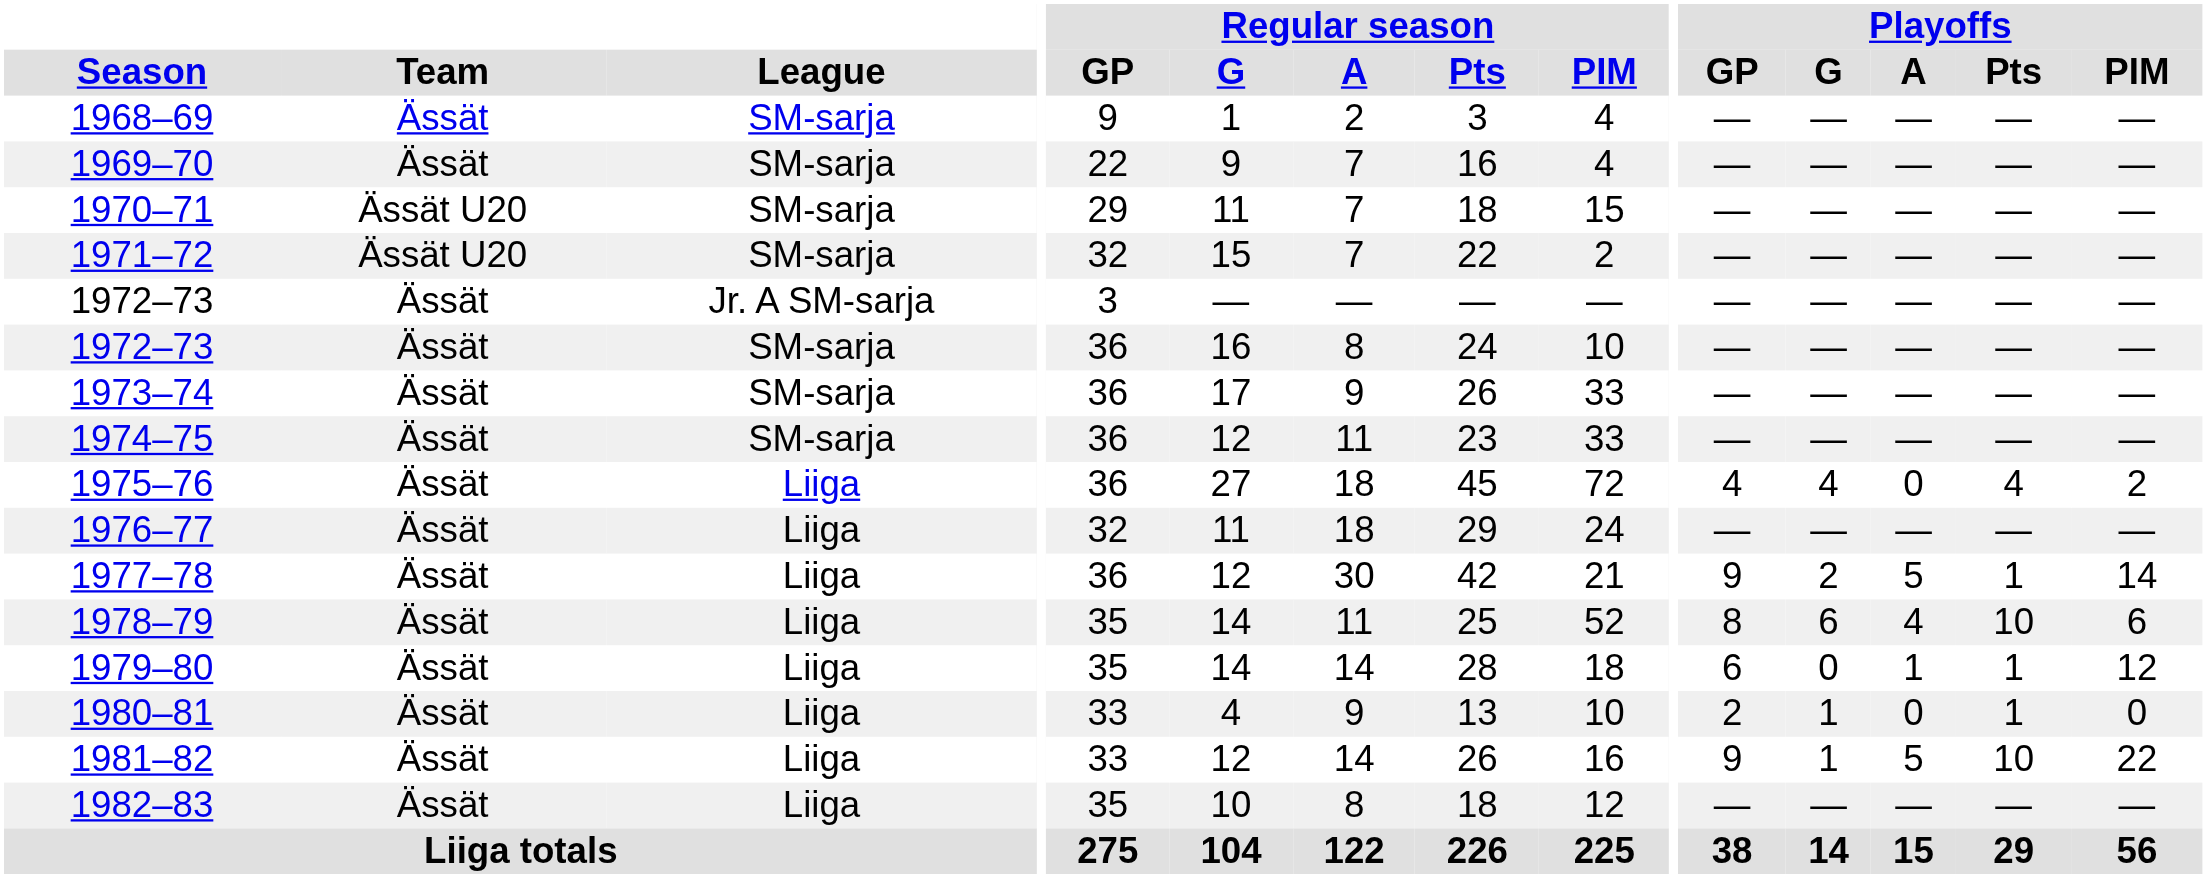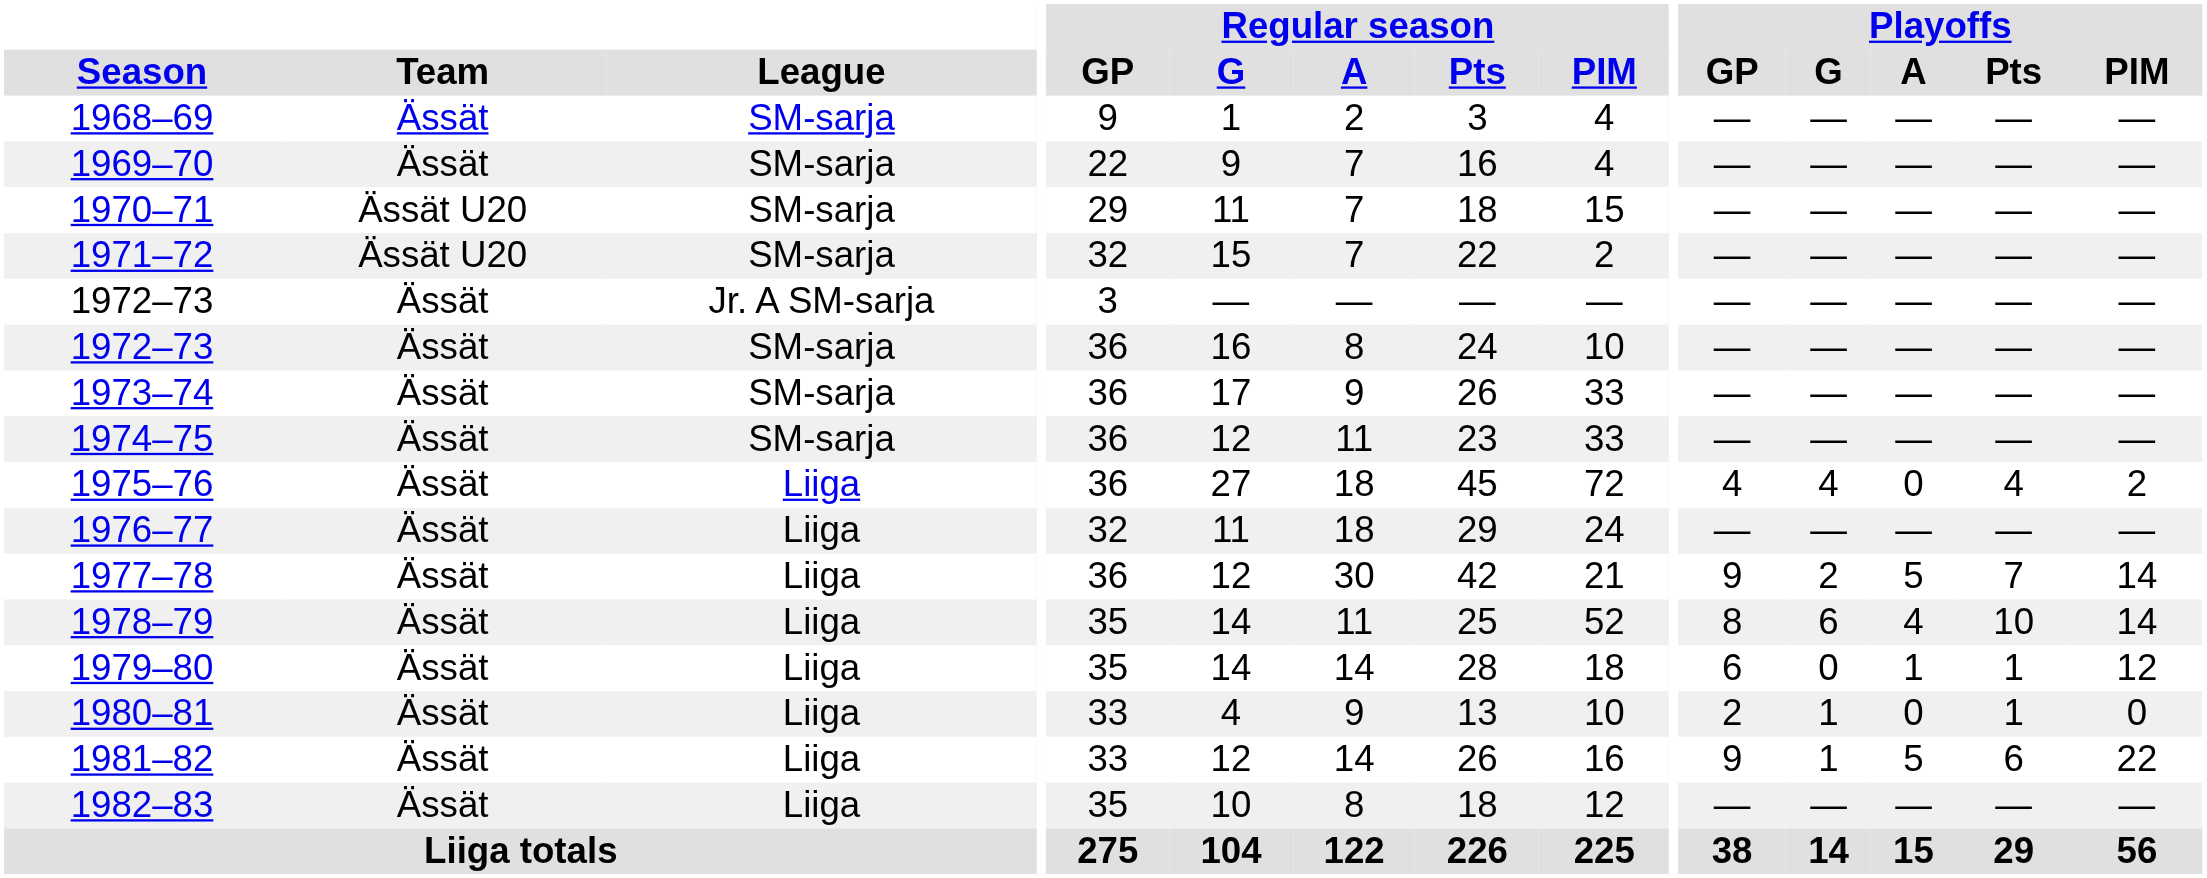1977–78 | Playoffs / Pts: 1 -> 7
1978–79 | Playoffs / PIM: 6 -> 14
1981–82 | Playoffs / Pts: 10 -> 6
